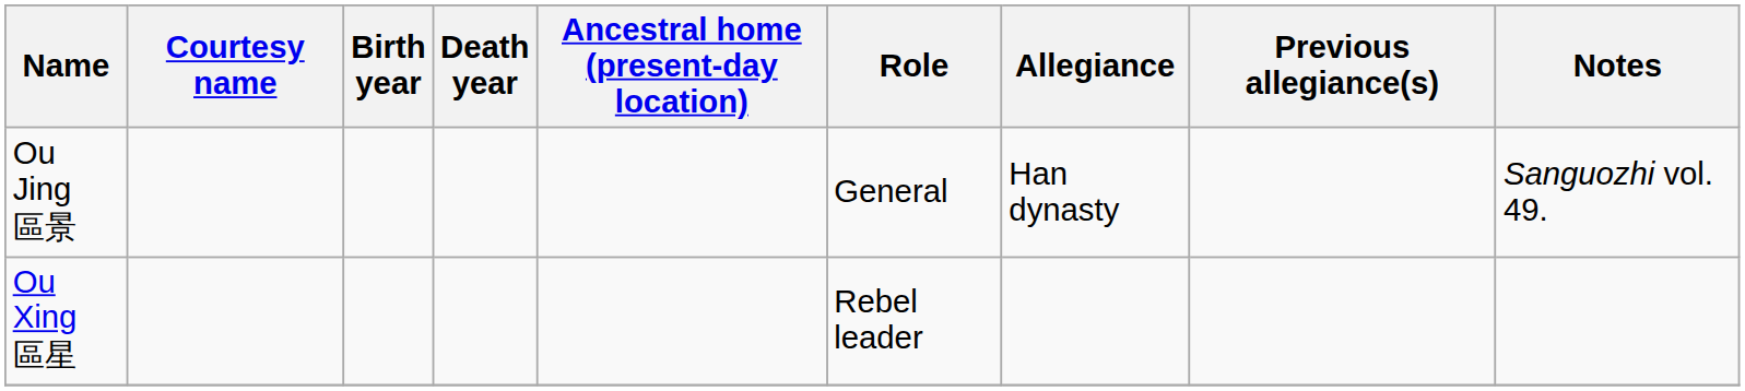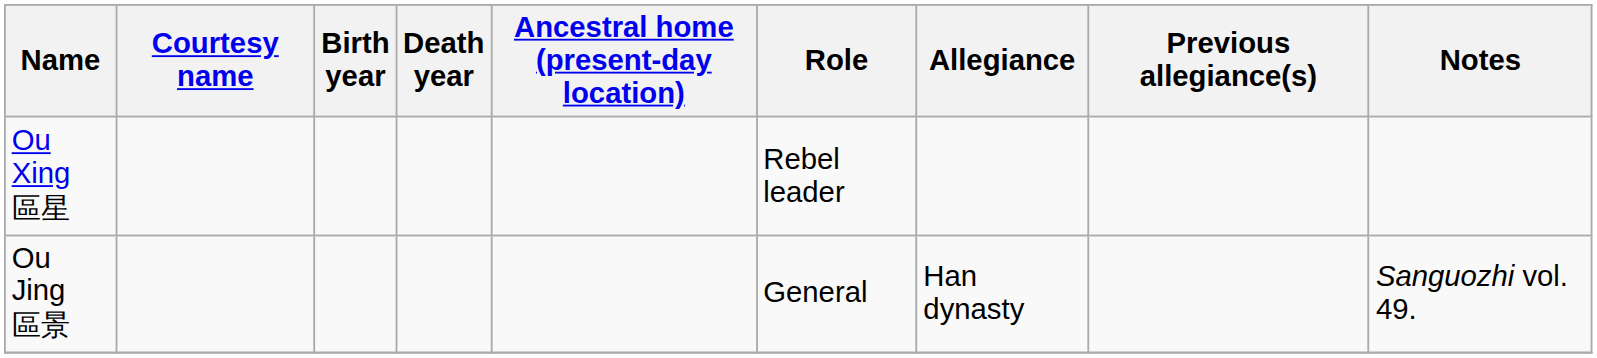rows swapped: Ou Jing 區景 <-> Ou Xing 區星
